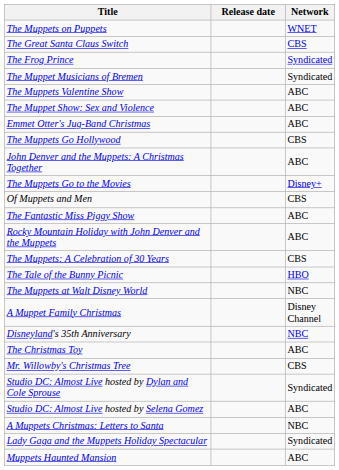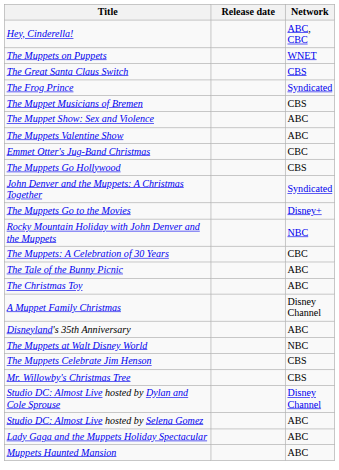+ row: Hey, Cinderella! | ABC, CBC
The Muppet Musicians of Bremen | Network: Syndicated -> CBS
rows swapped: The Muppets Valentine Show <-> The Muppet Show: Sex and Violence
Emmet Otter's Jug-Band Christmas | Network: ABC -> CBC
John Denver and the Muppets: A Christmas Together | Network: ABC -> Syndicated
- row: Of Muppets and Men | CBS
- row: The Fantastic Miss Piggy Show | ABC
Rocky Mountain Holiday with John Denver and the Muppets | Network: ABC -> NBC
The Muppets: A Celebration of 30 Years | Network: CBS -> CBC
The Tale of the Bunny Picnic | Network: HBO -> ABC
rows swapped: The Christmas Toy <-> The Muppets at Walt Disney World
Disneyland's 35th Anniversary | Network: NBC -> ABC
+ row: The Muppets Celebrate Jim Henson | CBS
Studio DC: Almost Live hosted by Dylan and Cole Sprouse | Network: Syndicated -> Disney Channel
- row: A Muppets Christmas: Letters to Santa | NBC
Lady Gaga and the Muppets Holiday Spectacular | Network: Syndicated -> ABC
